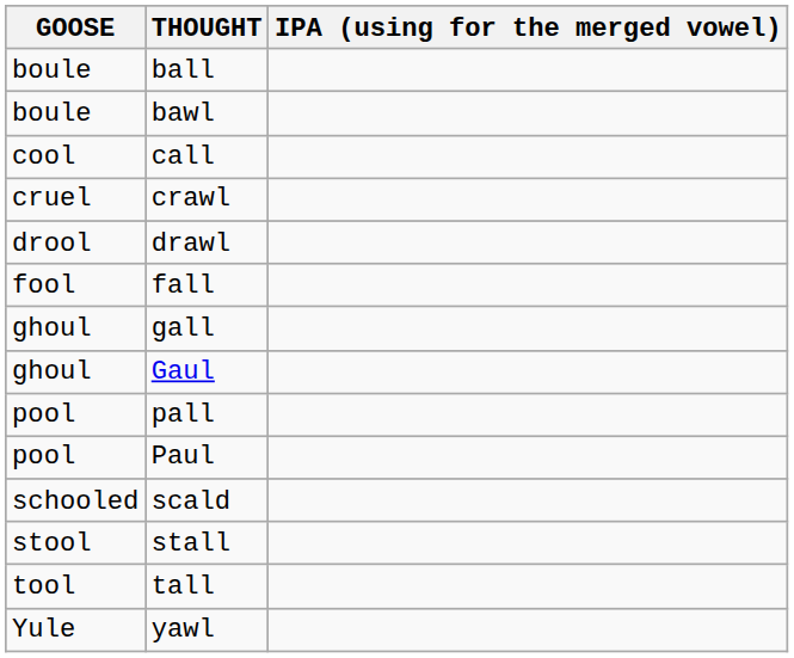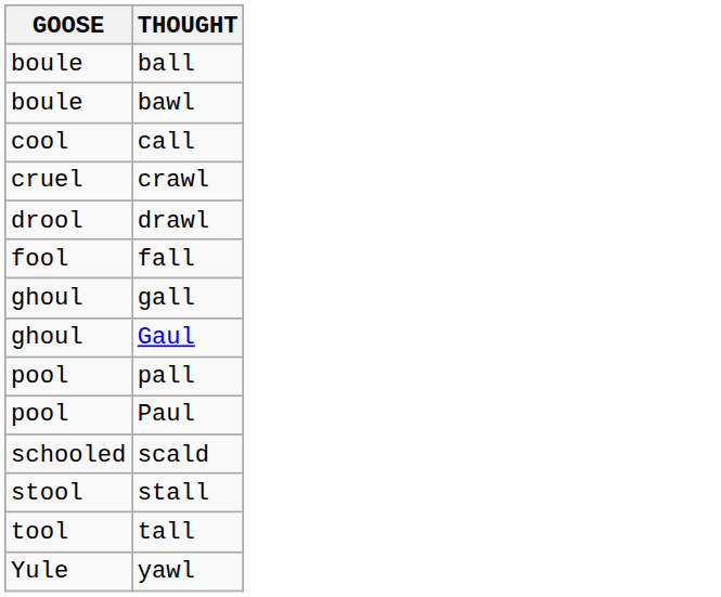- column: IPA (using for the merged vowel)
